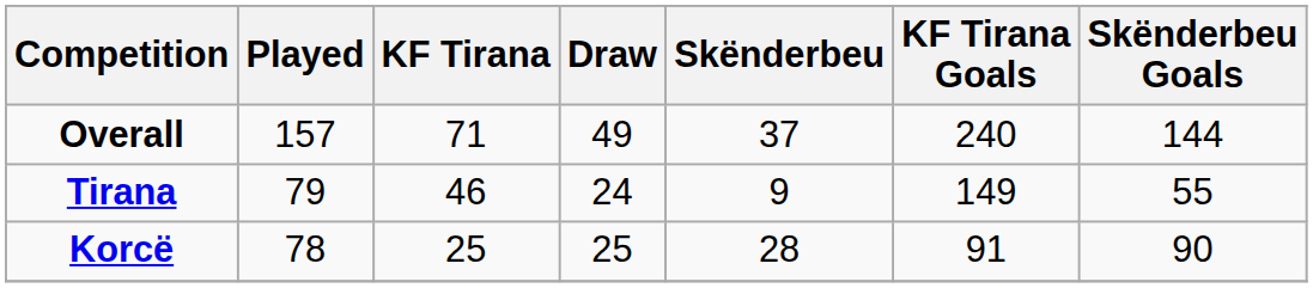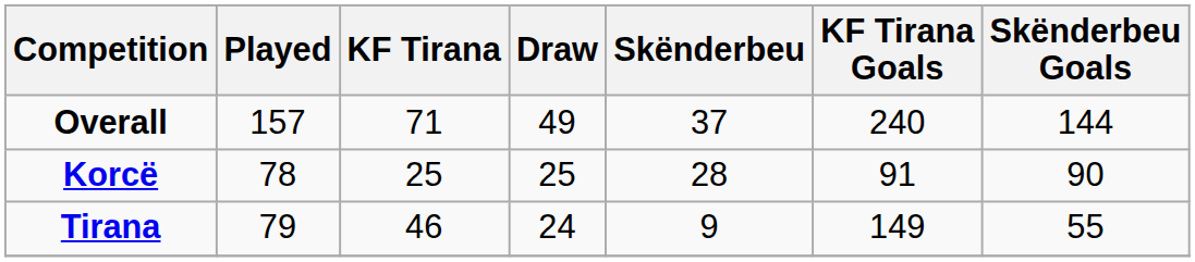rows swapped: Tirana <-> Korcë
